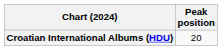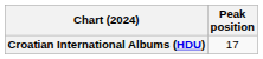Croatian International Albums (HDU) | Peak position: 20 -> 17
